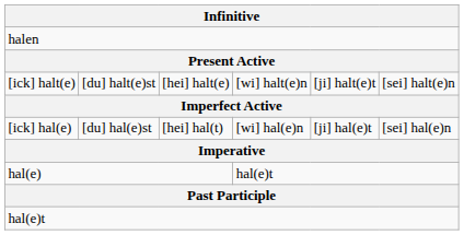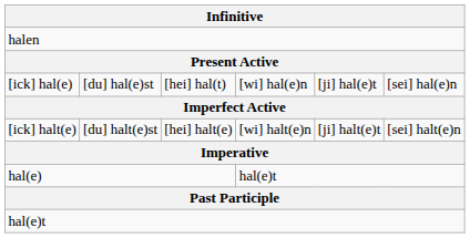rows swapped: [ick] hal(e) <-> [ick] halt(e)
